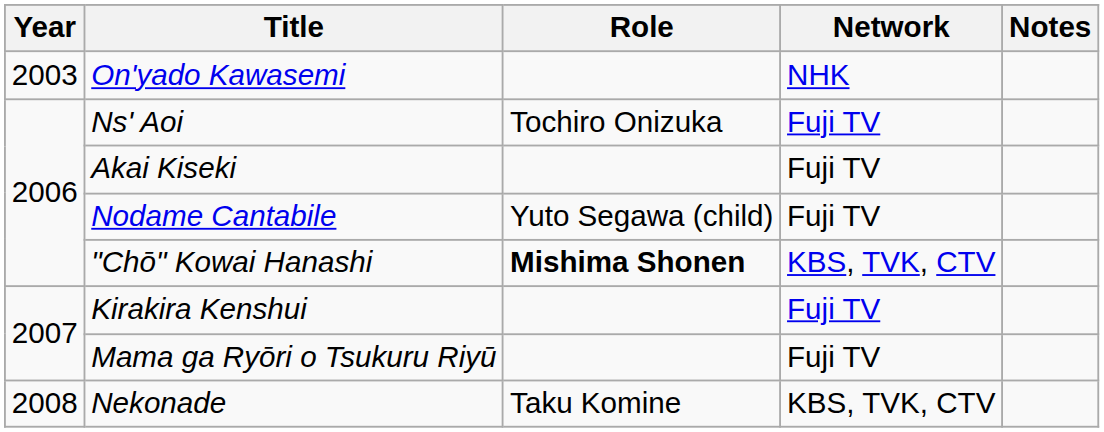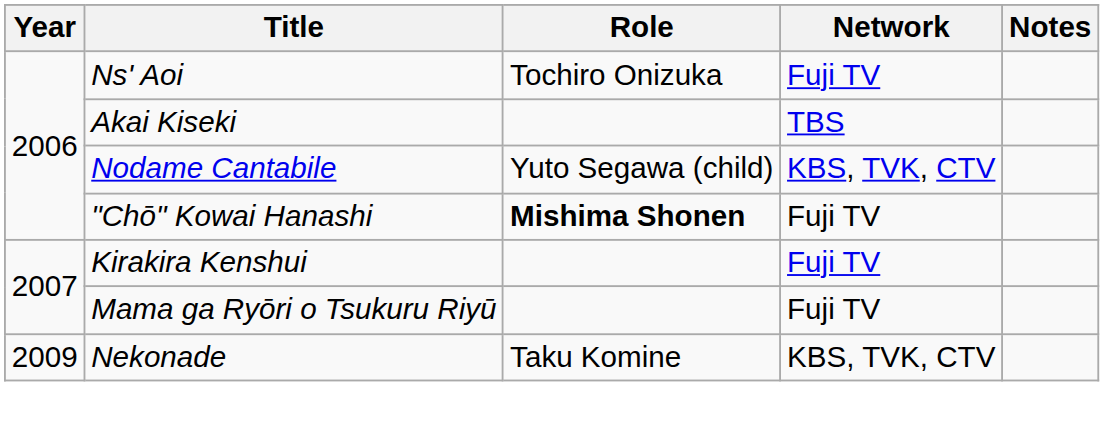- row: 2003 | On'yado Kawasemi | NHK
Akai Kiseki | Network: Fuji TV -> TBS
Nodame Cantabile | Network: Fuji TV -> KBS, TVK, CTV
"Chō" Kowai Hanashi | Network: KBS, TVK, CTV -> Fuji TV
Nekonade | Year: 2008 -> 2009
